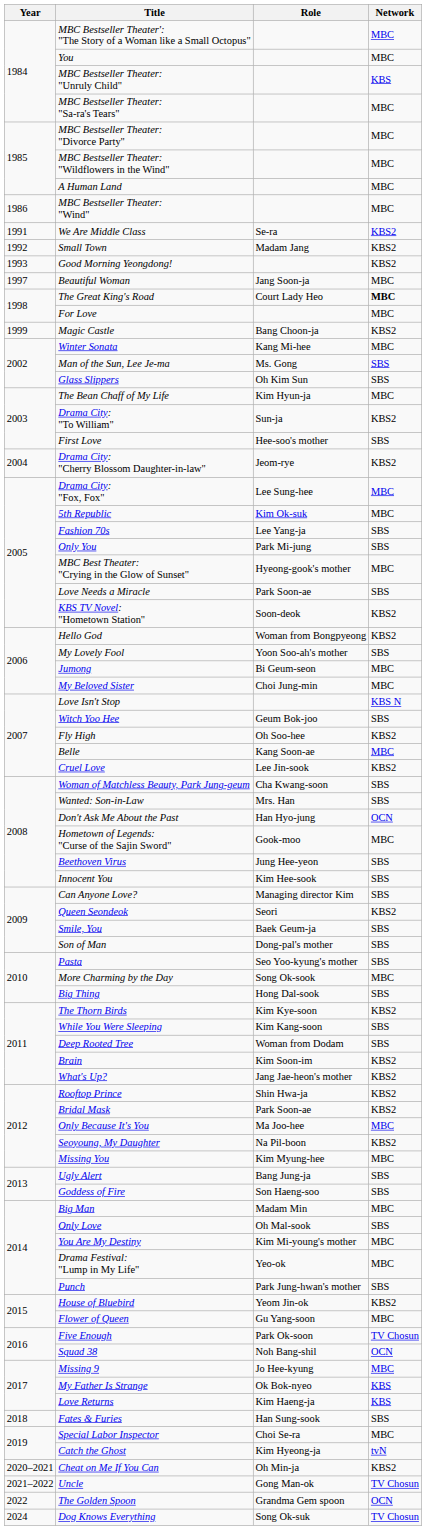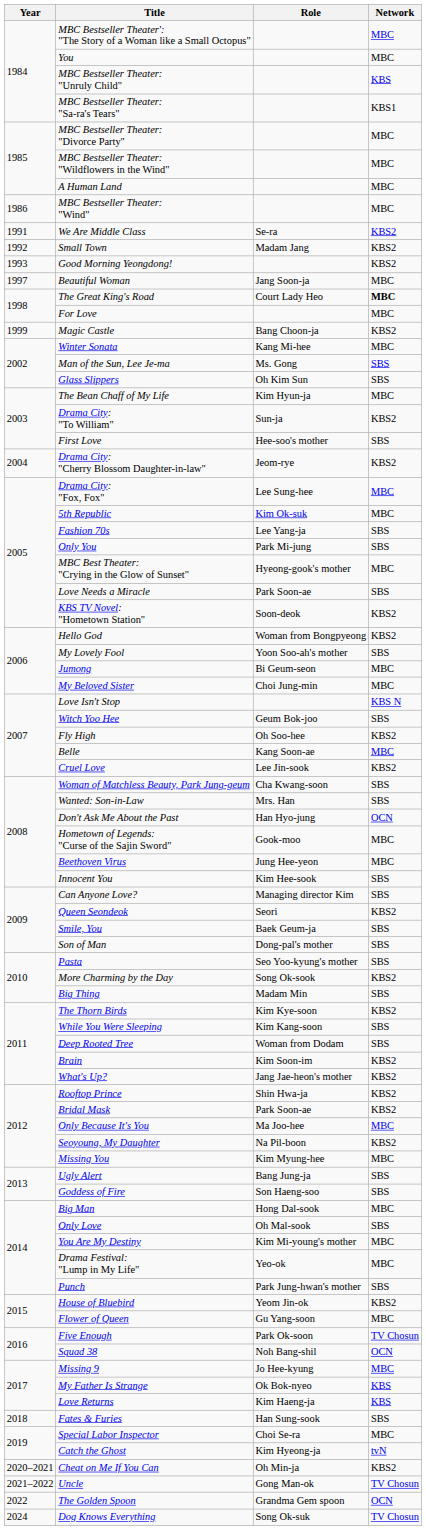MBC Bestseller Theater: "Sa-ra's Tears" | Network: MBC -> KBS1
Beethoven Virus | Network: SBS -> MBC
More Charming by the Day | Network: MBC -> KBS2
Big Thing | Role: Hong Dal-sook -> Madam Min
Big Man | Role: Madam Min -> Hong Dal-sook
